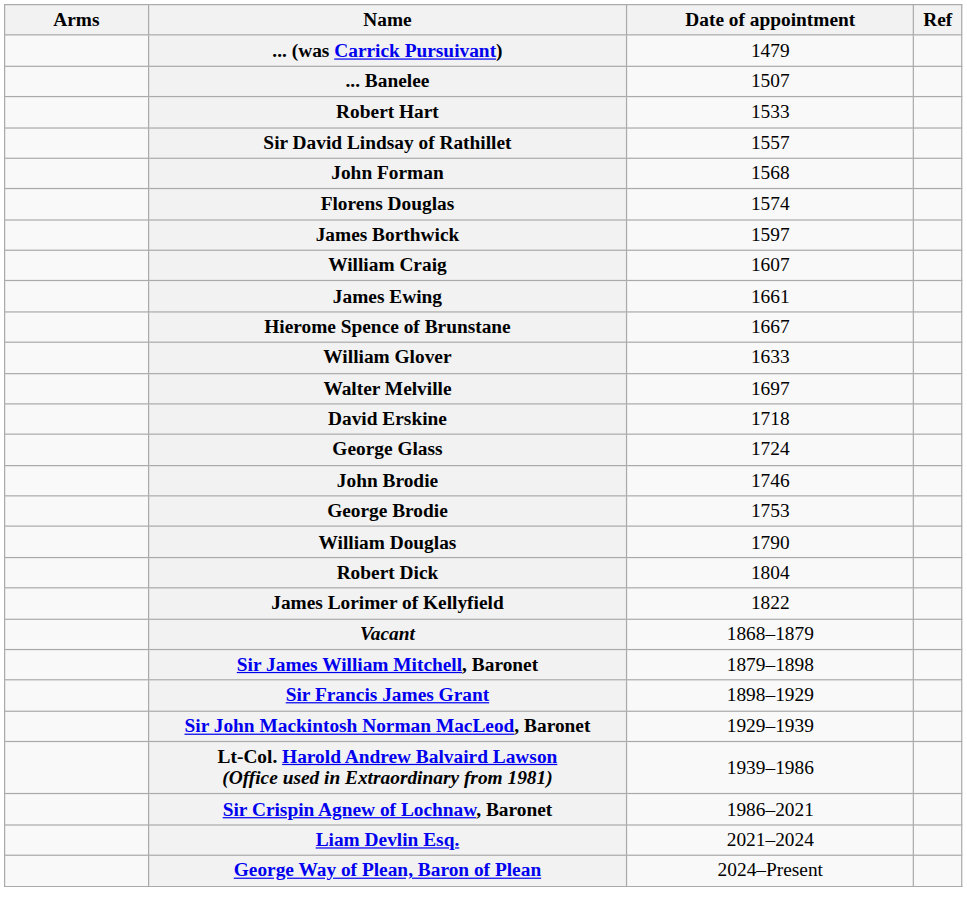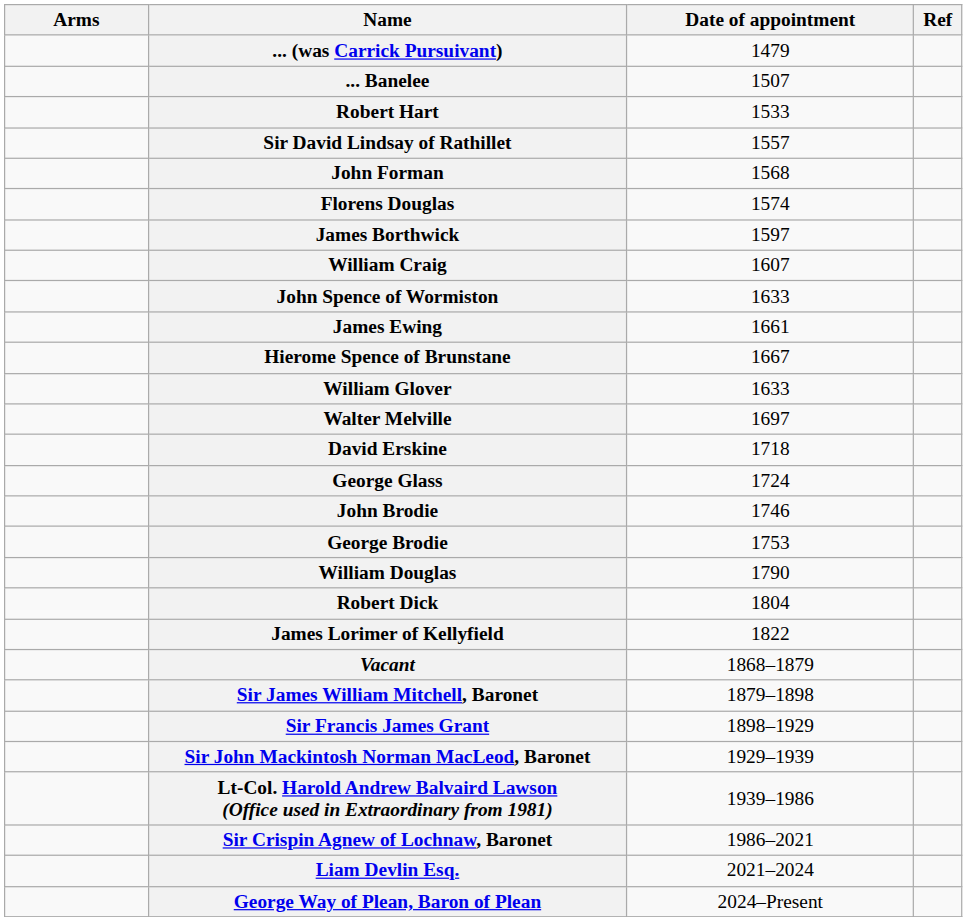+ row: John Spence of Wormiston | 1633
